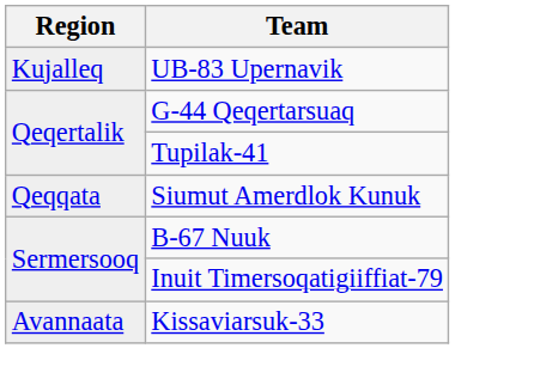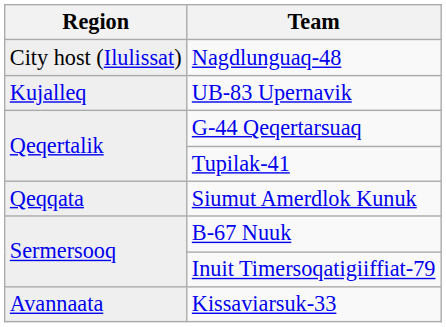+ row: City host (Ilulissat) | Nagdlunguaq-48
